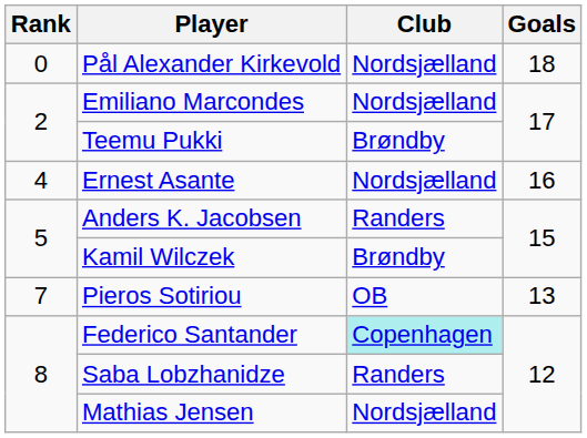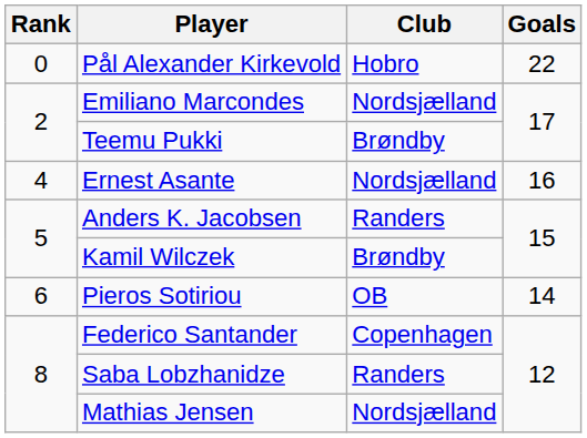Pål Alexander Kirkevold | Club: Nordsjælland -> Hobro
Pål Alexander Kirkevold | Goals: 18 -> 22
Pieros Sotiriou | Rank: 7 -> 6
Pieros Sotiriou | Goals: 13 -> 14
Federico Santander | Club: paleturquoise background -> no background
